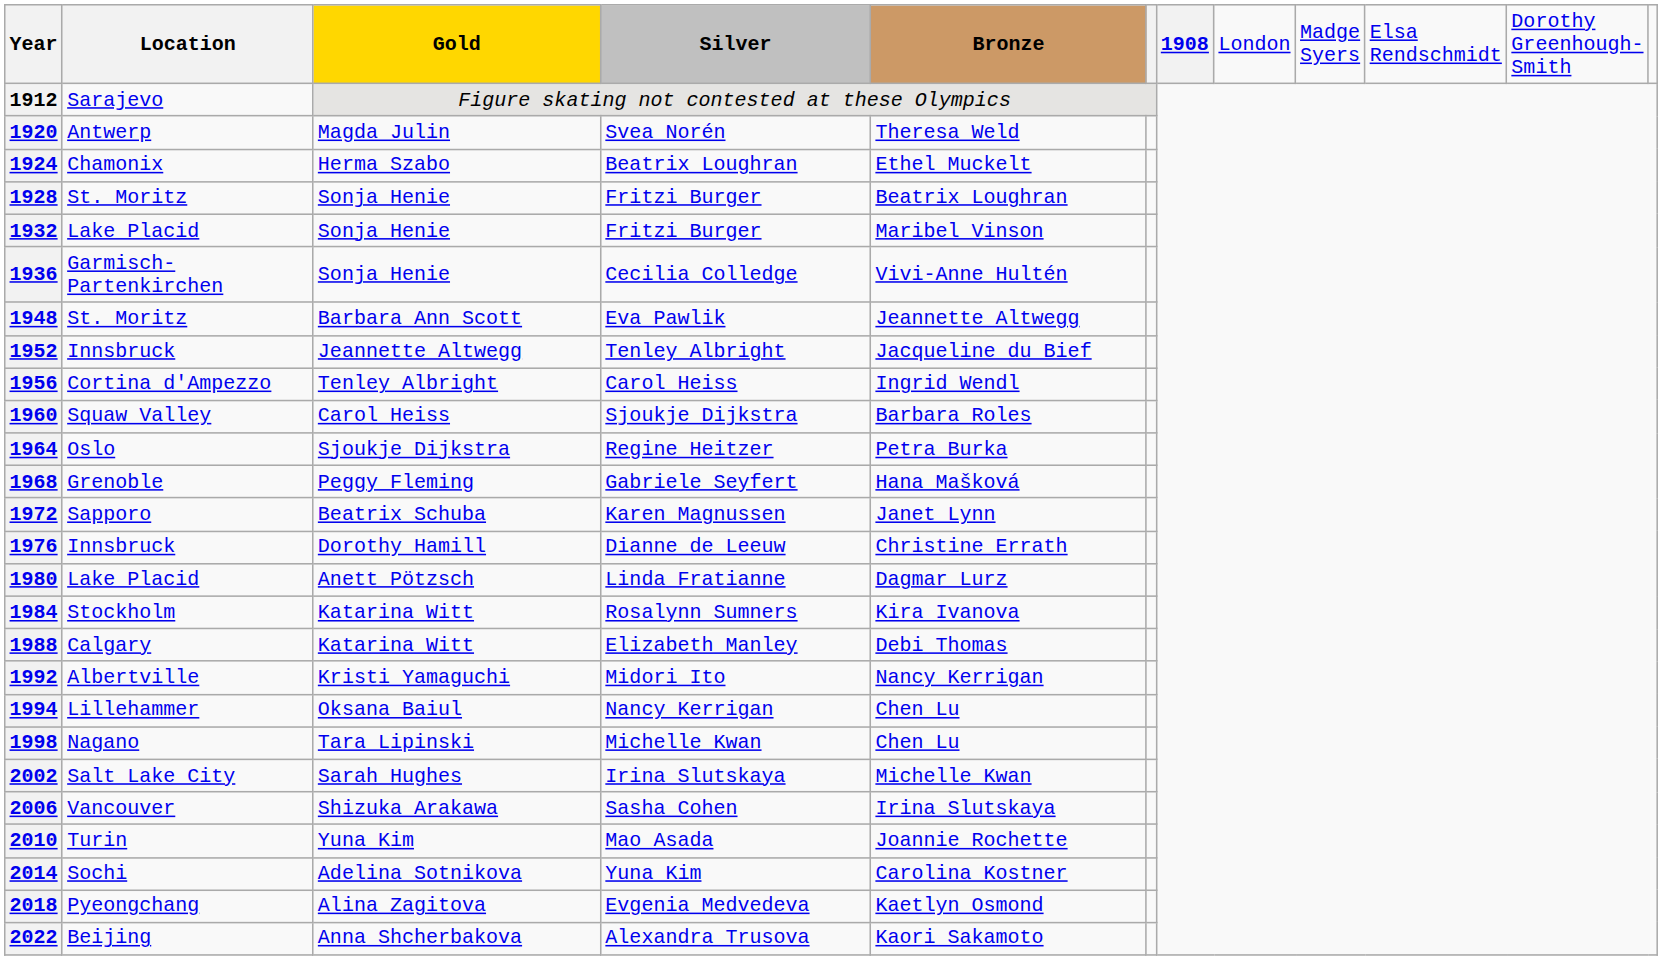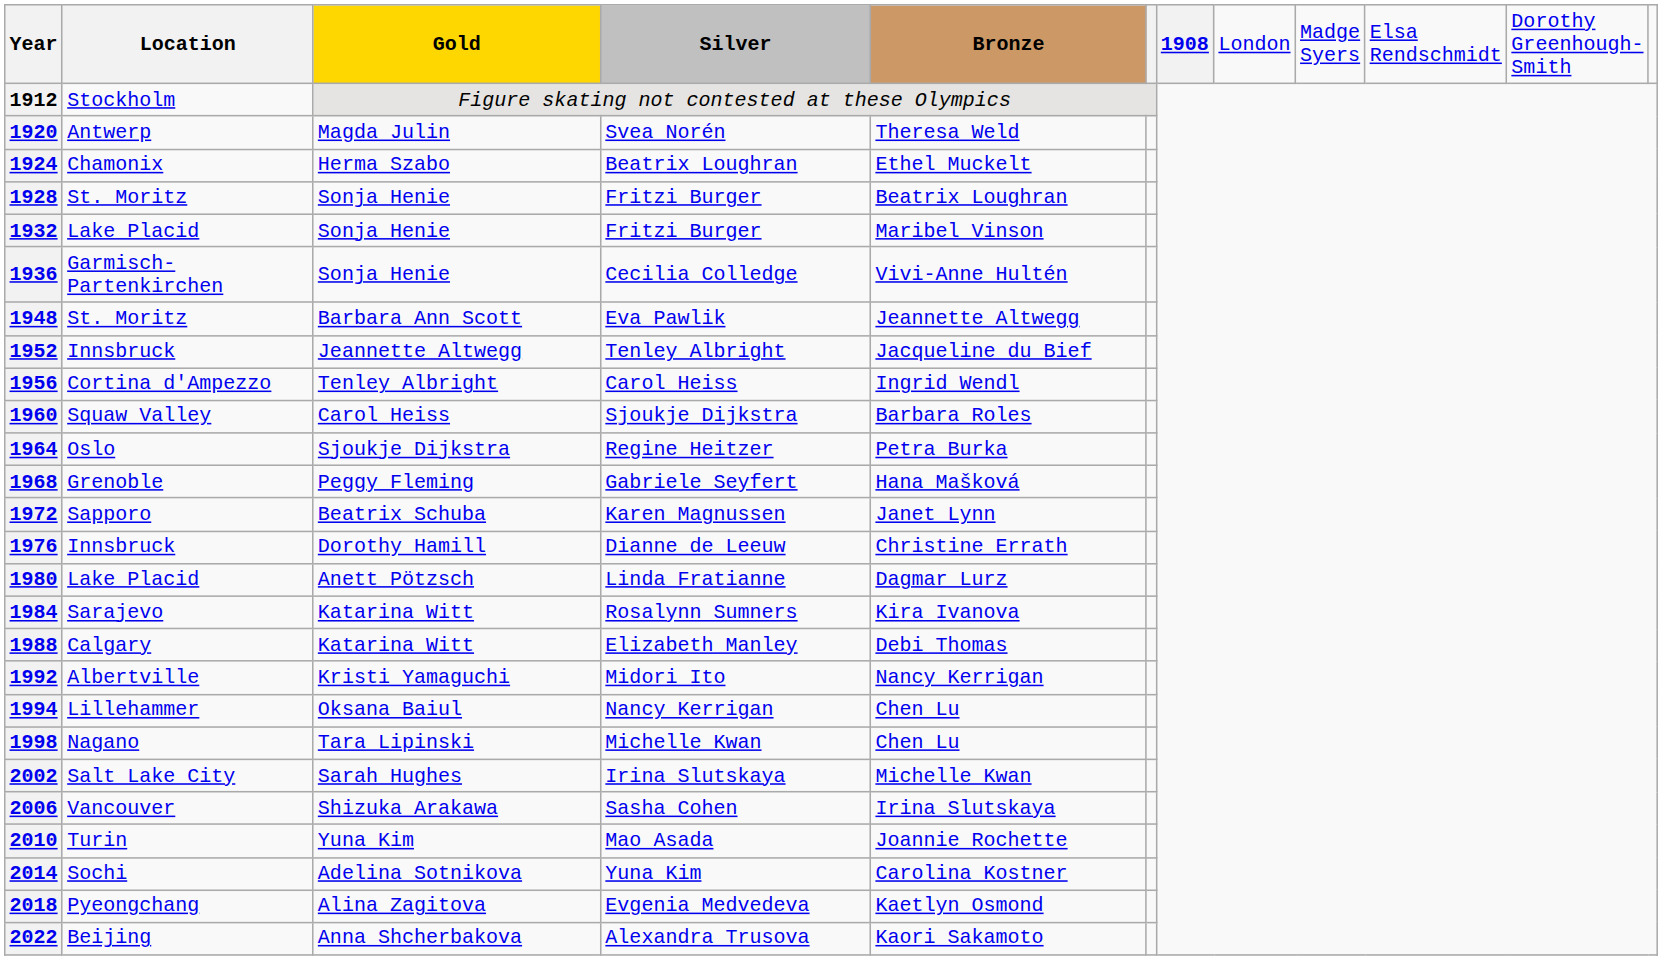1912 | column 2: Sarajevo -> Stockholm
1984 | column 2: Stockholm -> Sarajevo
